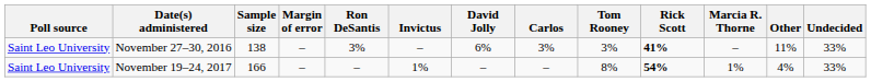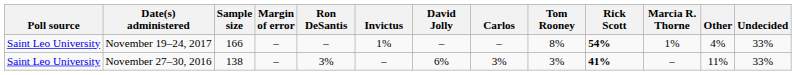rows swapped: November 19–24, 2017 <-> November 27–30, 2016
